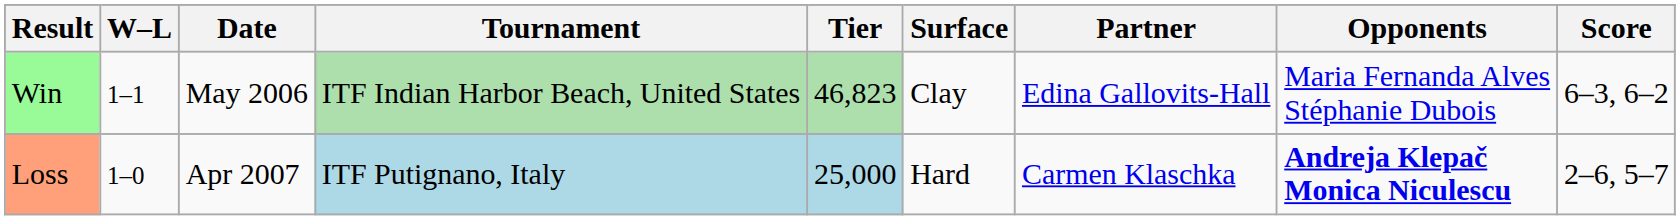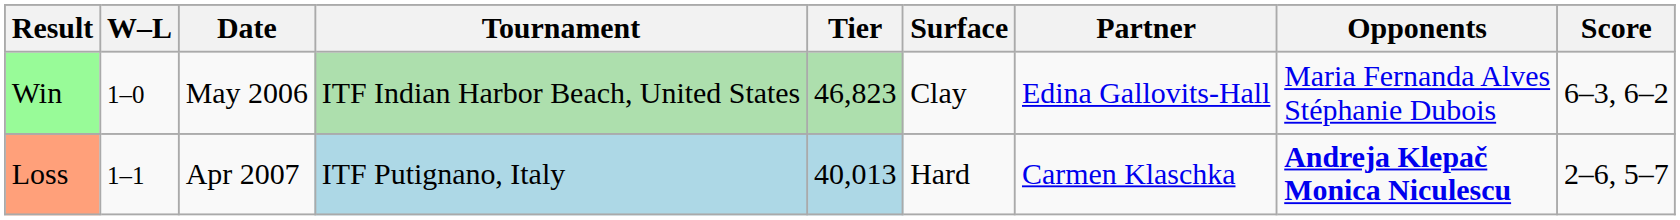Win | W–L: 1–1 -> 1–0
Loss | W–L: 1–0 -> 1–1
Loss | Tier: 25,000 -> 40,013
